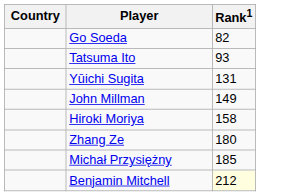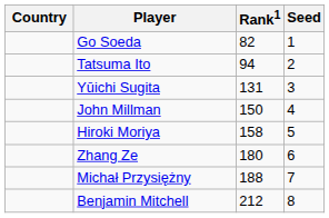+ column: Seed | 1 | 2 | 3 | 4 | 5 | 6 | 7 | 8
Tatsuma Ito | Rank1: 93 -> 94
John Millman | Rank1: 149 -> 150
Michał Przysiężny | Rank1: 185 -> 188
Benjamin Mitchell | Rank1: lightyellow background -> no background
